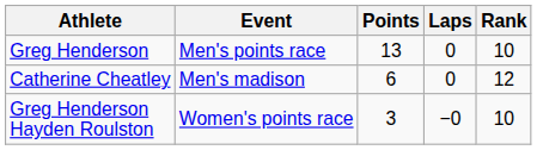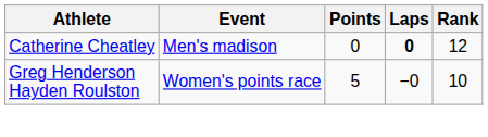- row: Greg Henderson | Men's points race | 13 | 0 | 10
Catherine Cheatley | Points: 6 -> 0
Catherine Cheatley | Laps: normal -> bold
Greg Henderson Hayden Roulston | Points: 3 -> 5
